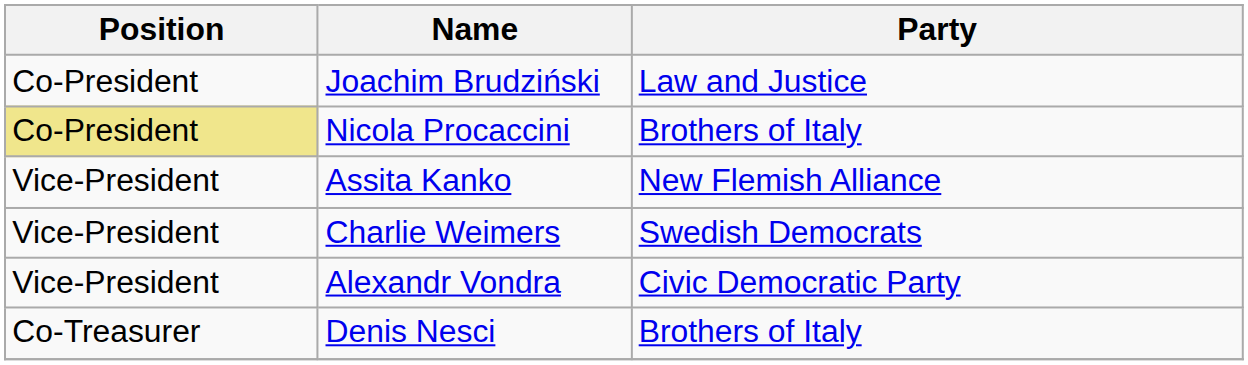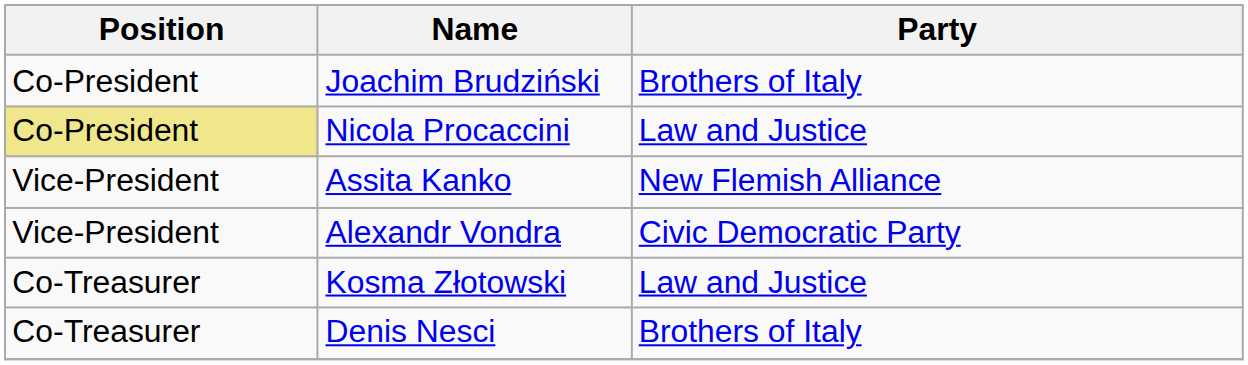Joachim Brudziński | Party: Law and Justice -> Brothers of Italy
Nicola Procaccini | Party: Brothers of Italy -> Law and Justice
- row: Vice-President | Charlie Weimers | Swedish Democrats
+ row: Co-Treasurer | Kosma Złotowski | Law and Justice
